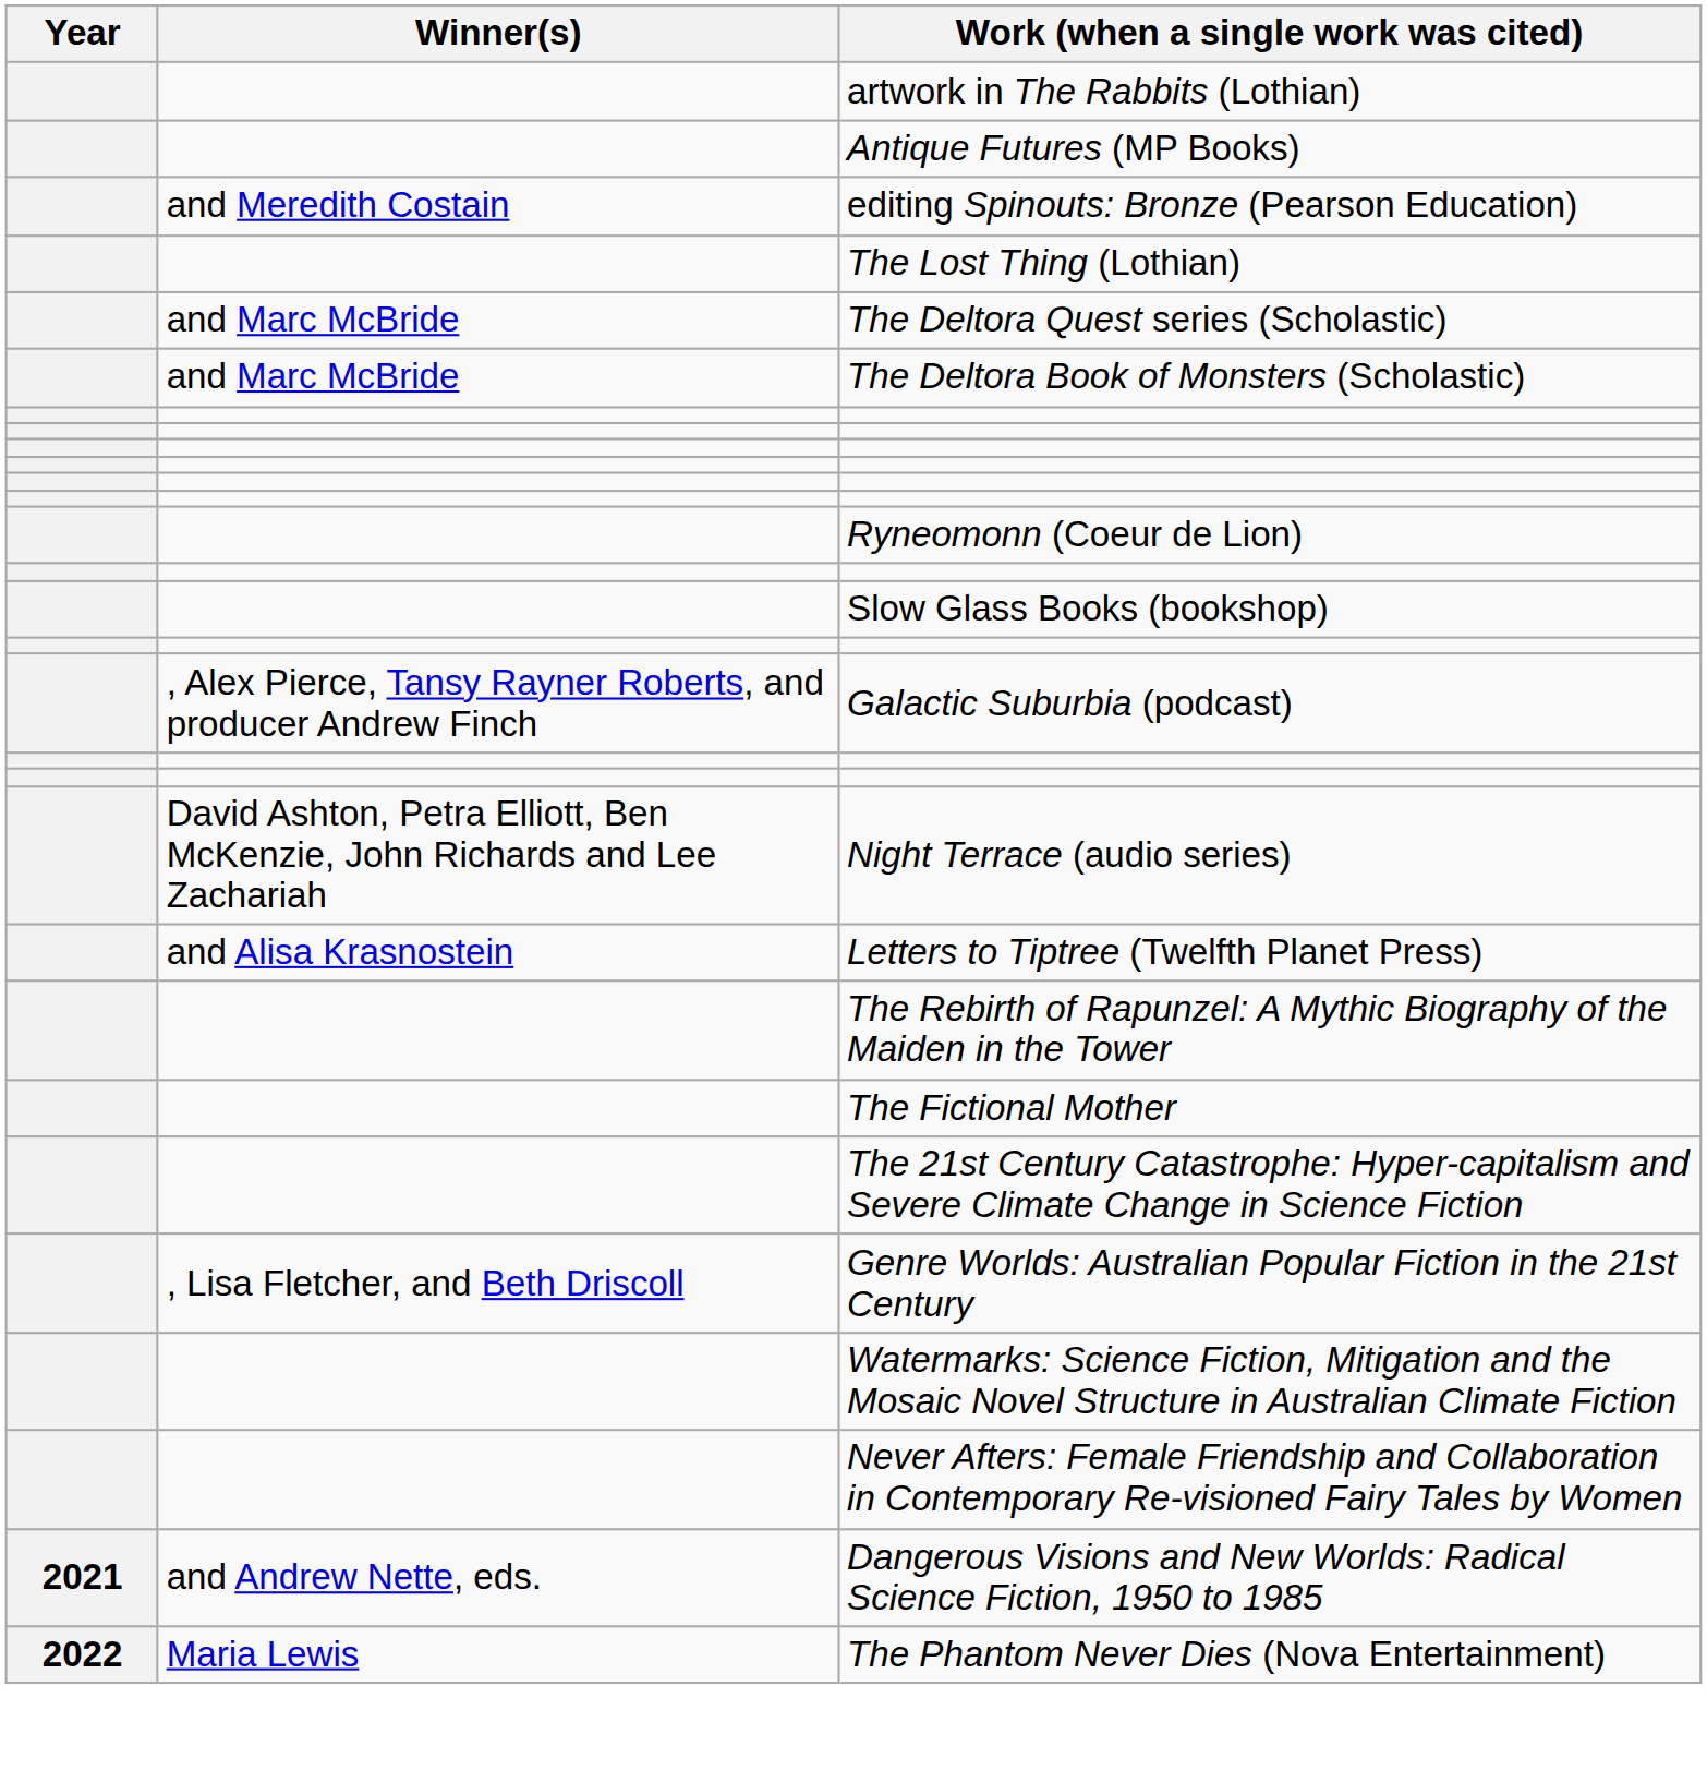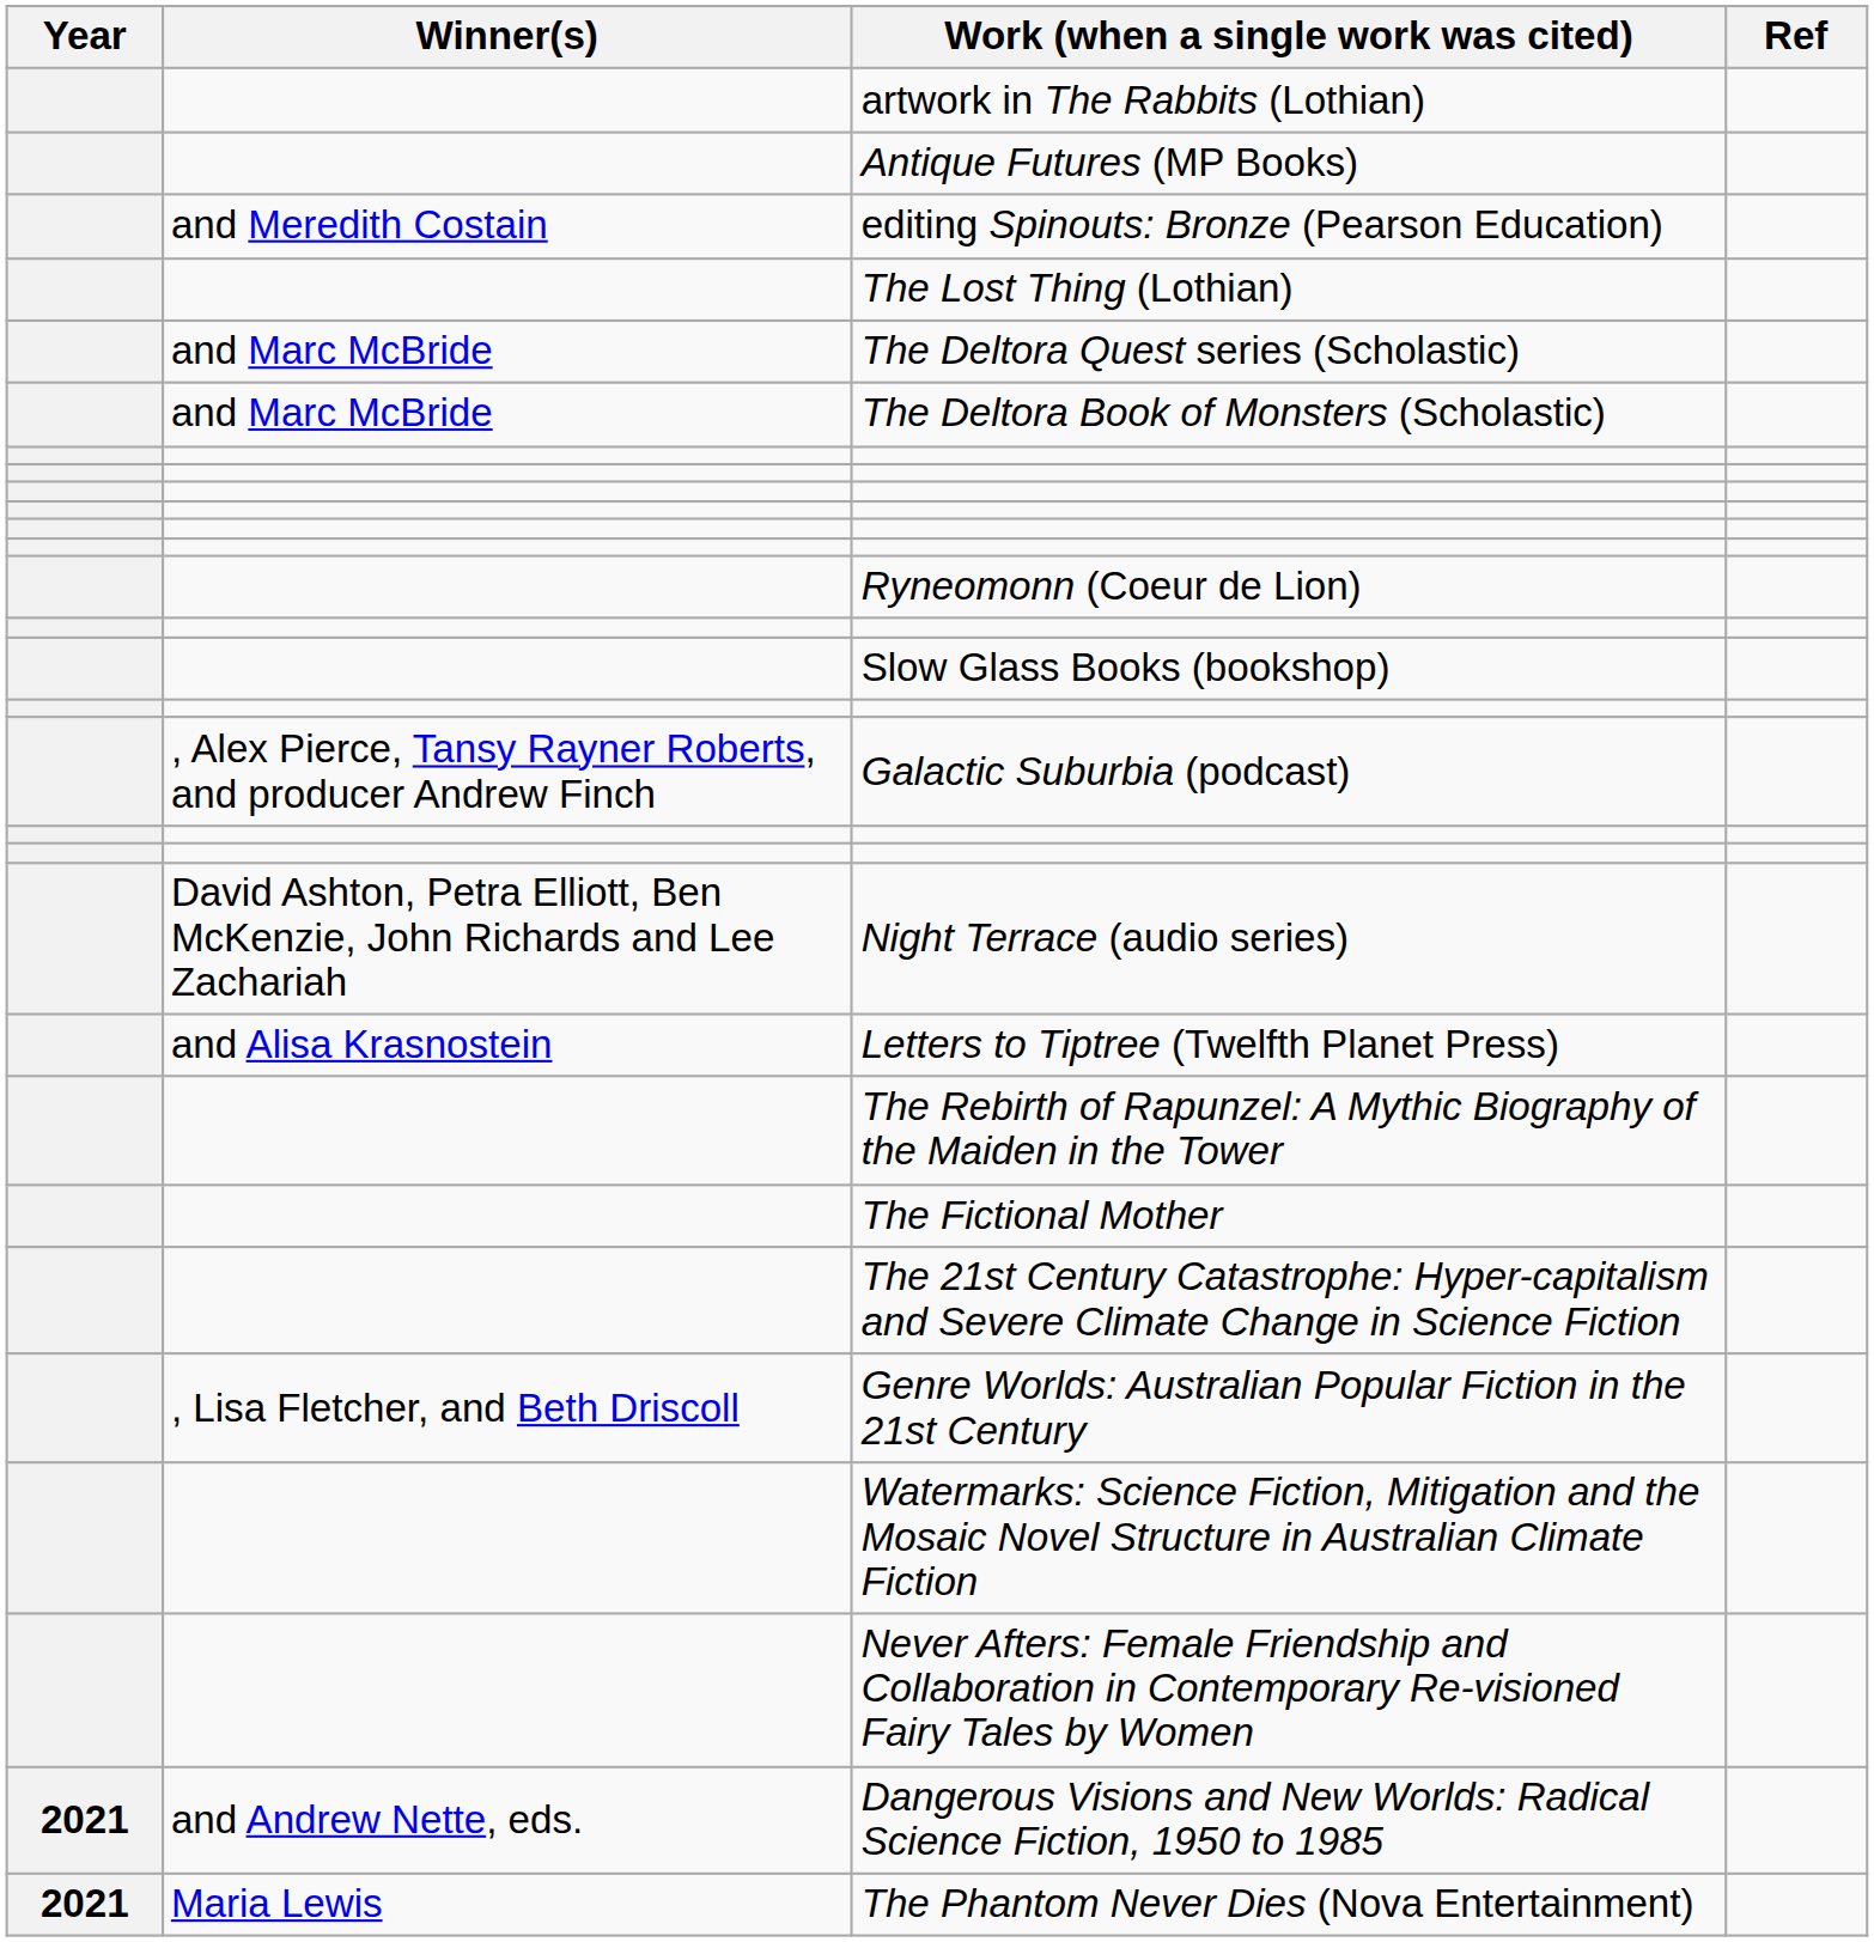+ column: Ref
The Phantom Never Dies (Nova Entertainment) | Year: 2022 -> 2021
